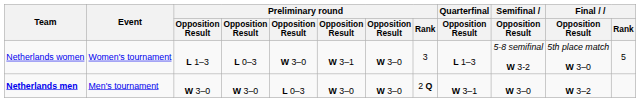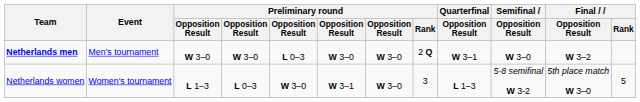rows swapped: Netherlands men <-> Netherlands women
